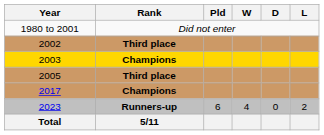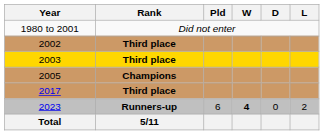2003 | Rank: Champions -> Third place
2005 | Rank: Third place -> Champions
2017 | Rank: Champions -> Third place
2023 | W: normal -> bold
